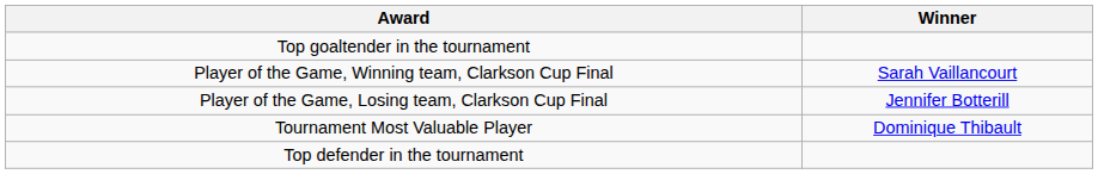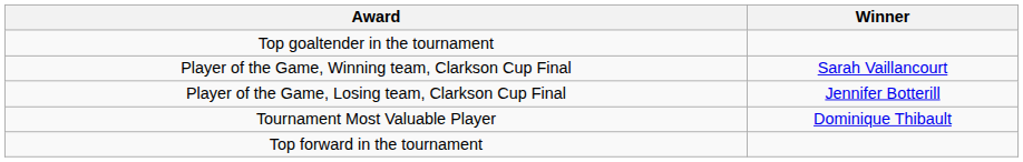+ row: Top forward in the tournament
- row: Top defender in the tournament
